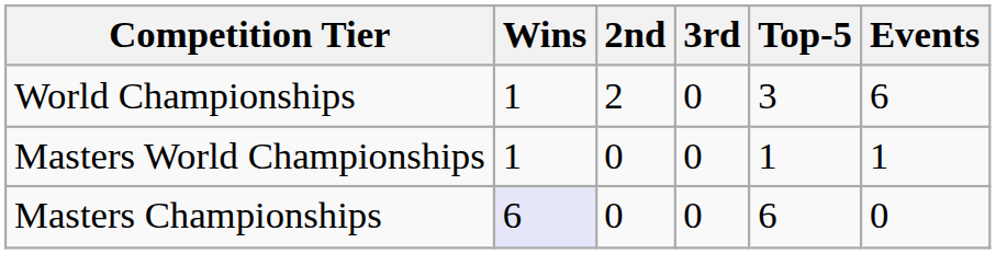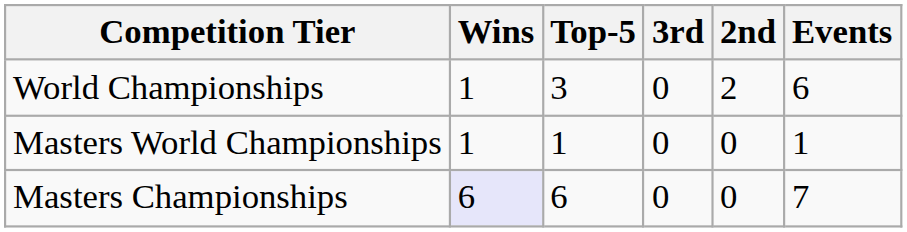columns swapped: 2nd <-> Top-5
Masters Championships | Events: 0 -> 7
